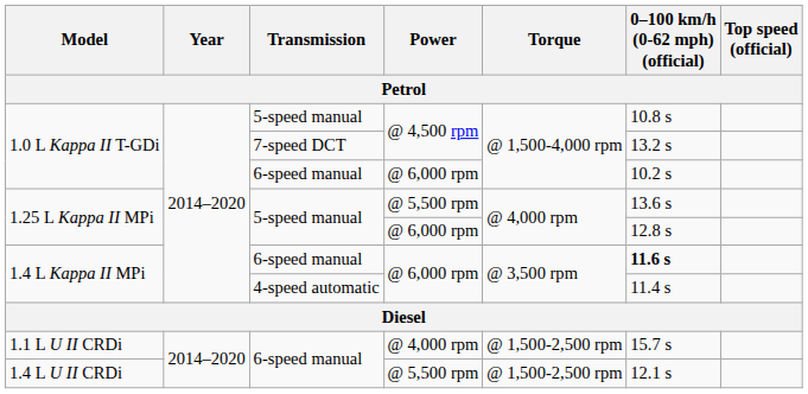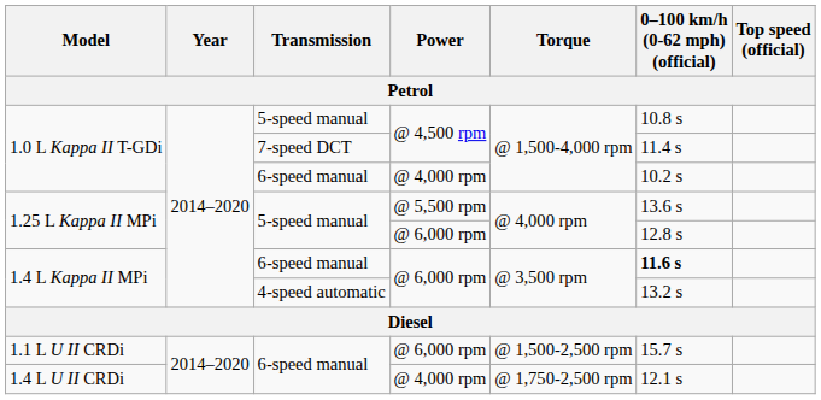1.0 L Kappa II T-GDi / 7-speed DCT | 0–100 km/h (0-62 mph) (official): 13.2 s -> 11.4 s
1.0 L Kappa II T-GDi / 6-speed manual | Power: @ 6,000 rpm -> @ 4,000 rpm
1.4 L Kappa II MPi / 4-speed automatic | 0–100 km/h (0-62 mph) (official): 11.4 s -> 13.2 s
1.1 L U II CRDi | Power: @ 4,000 rpm -> @ 6,000 rpm
1.4 L U II CRDi | Power: @ 5,500 rpm -> @ 4,000 rpm
1.4 L U II CRDi | Torque: @ 1,500-2,500 rpm -> @ 1,750-2,500 rpm
